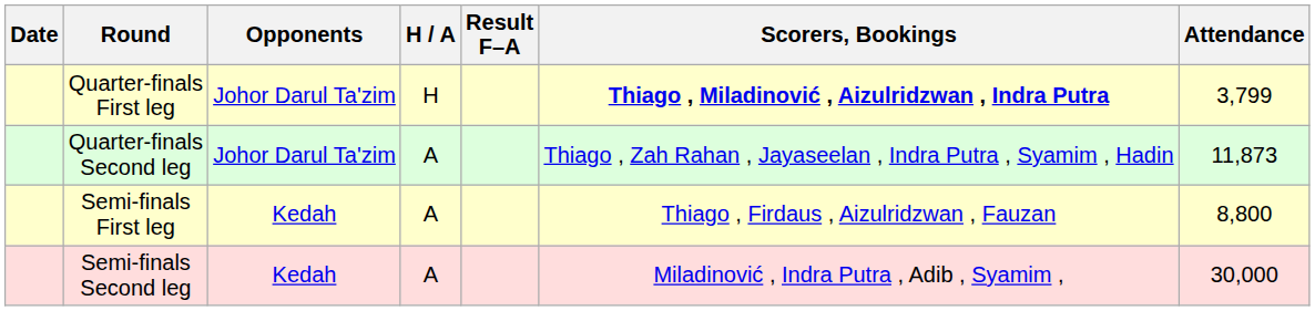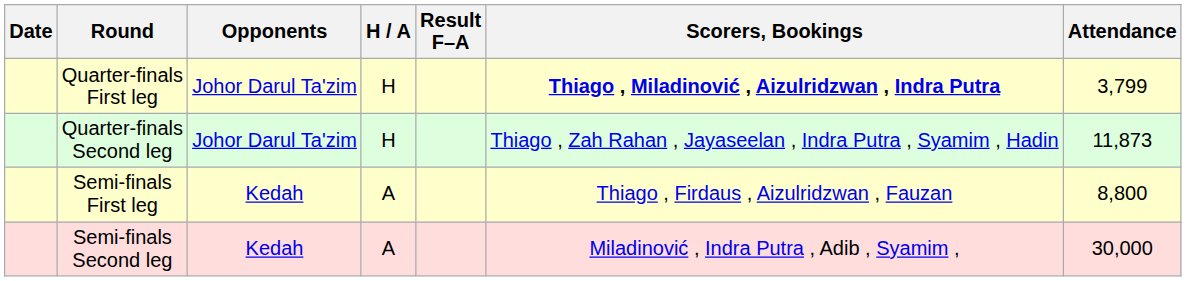Quarter-finals Second leg | H / A: A -> H
